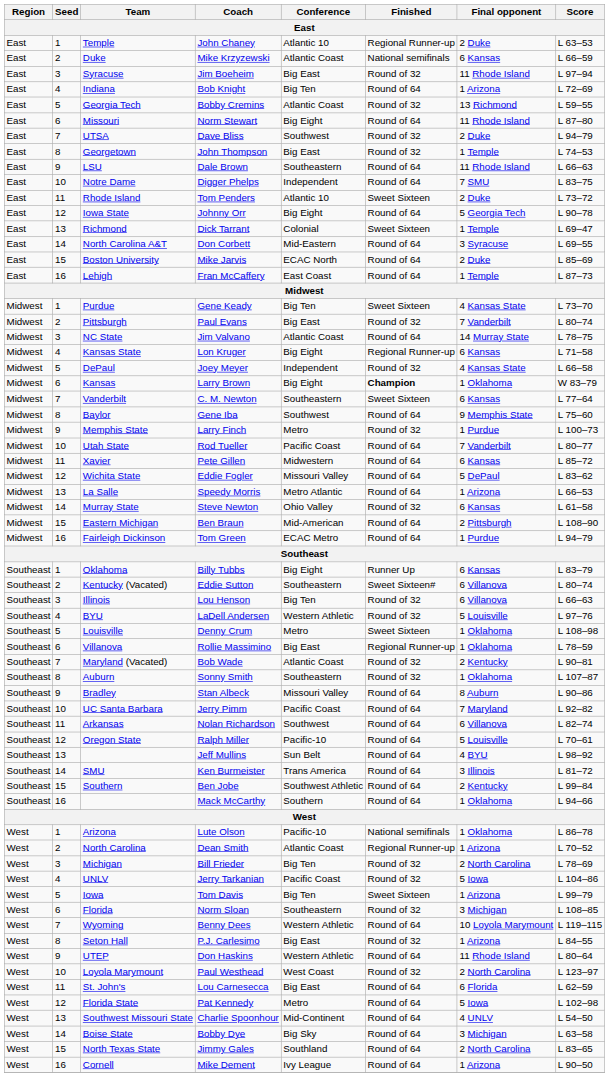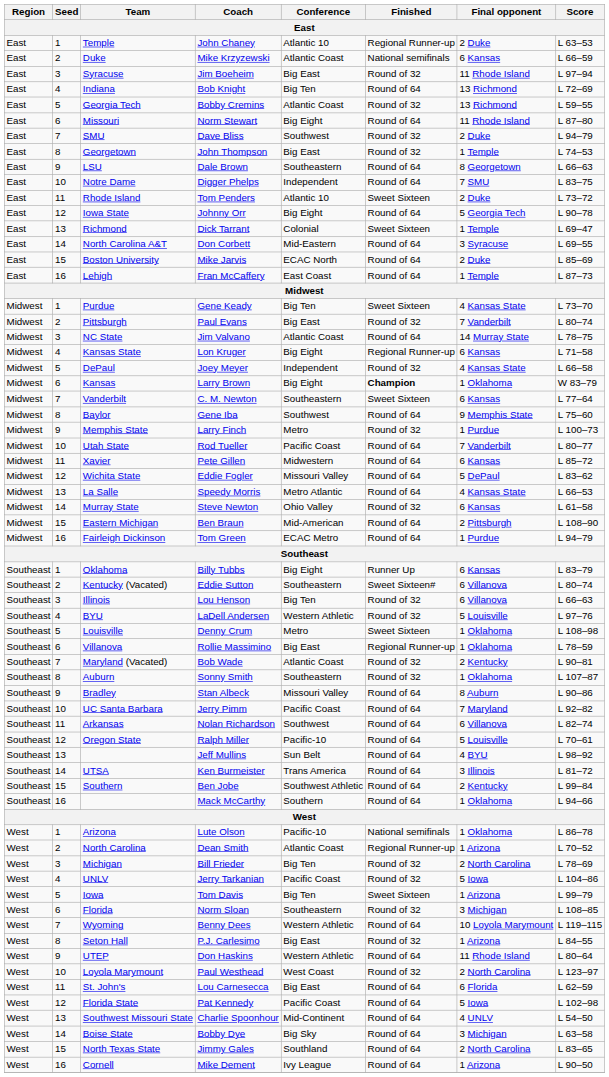Bob Knight | Final opponent: 1 Arizona -> 13 Richmond
Dave Bliss | Team: UTSA -> SMU
Dale Brown | Final opponent: 11 Rhode Island -> 8 Georgetown
Speedy Morris | Final opponent: 1 Arizona -> 4 Kansas State
Ken Burmeister | Team: SMU -> UTSA
Pat Kennedy | Conference: Metro -> Pacific Coast
